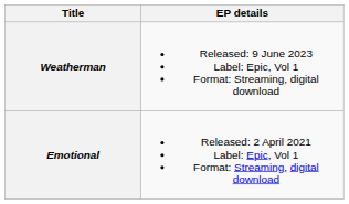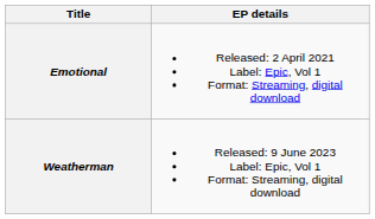rows swapped: Emotional <-> Weatherman
